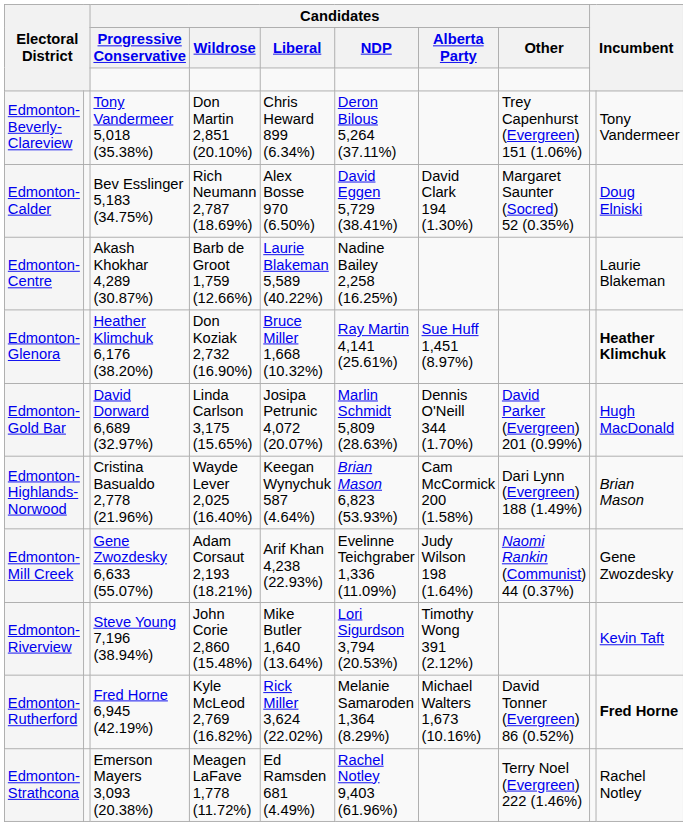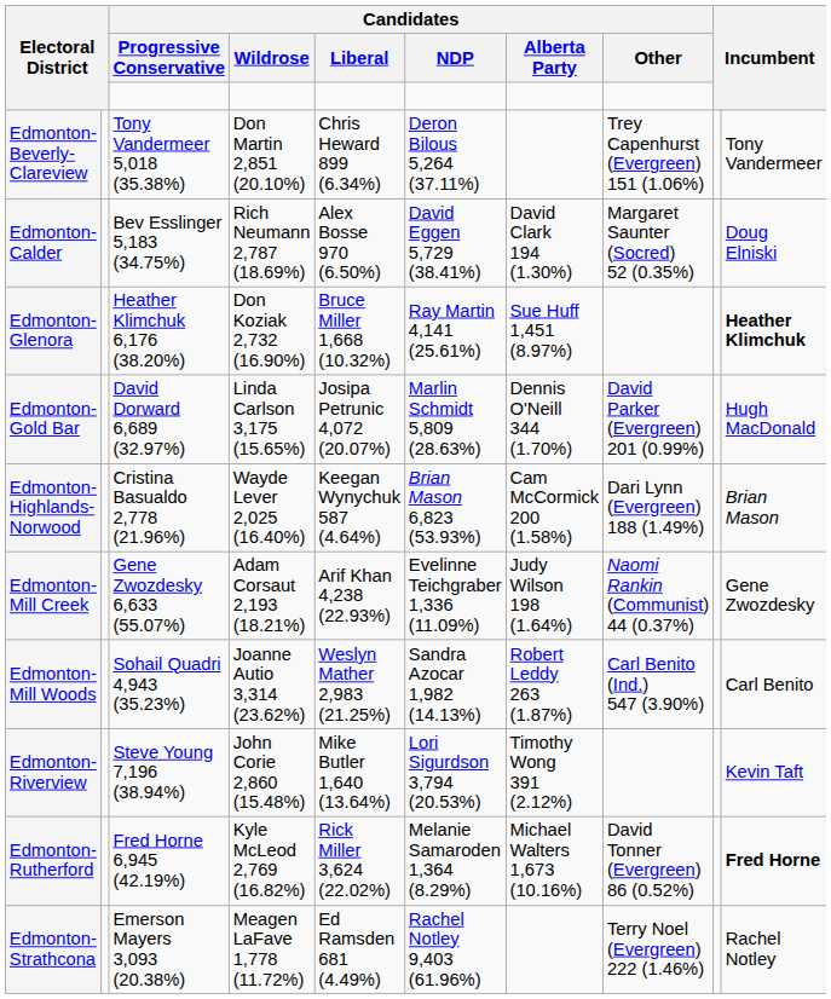- row: Edmonton-Centre | Akash Khokhar 4,289 (30.87%) | Barb de Groot 1,759 (12.66%) | Laurie Blakeman 5,589 (40.22%) | Nadine Bailey 2,258 (16.25%) | Laurie Blakeman
+ row: Edmonton-Mill Woods | Sohail Quadri 4,943 (35.23%) | Joanne Autio 3,314 (23.62%) | Weslyn Mather 2,983 (21.25%) | Sandra Azocar 1,982 (14.13%) | Robert Leddy 263 (1.87%) | Carl Benito (Ind.) 547 (3.90%) | Carl Benito
